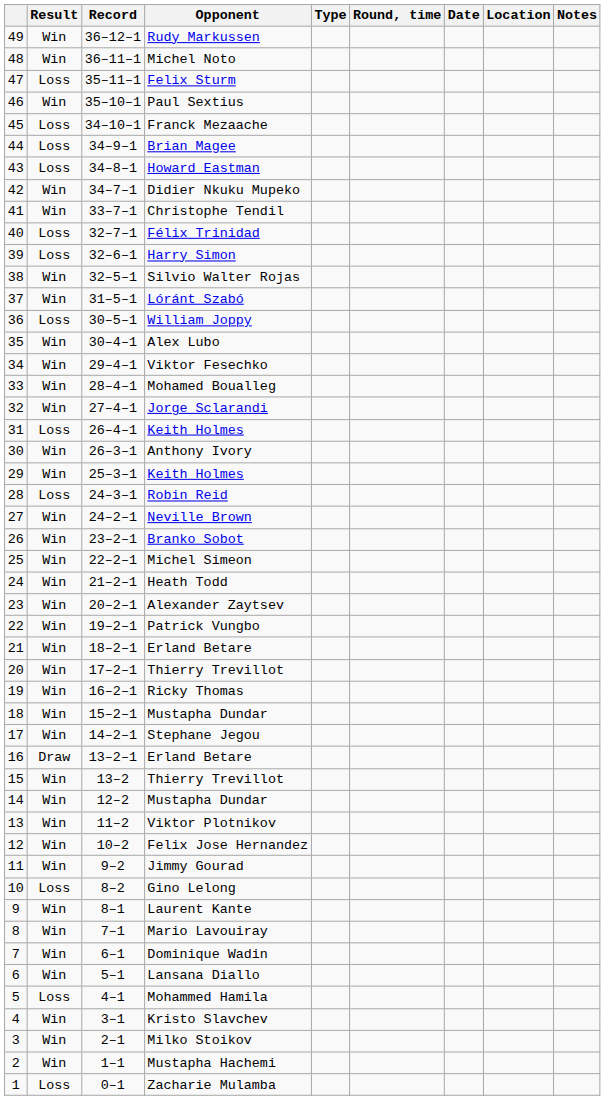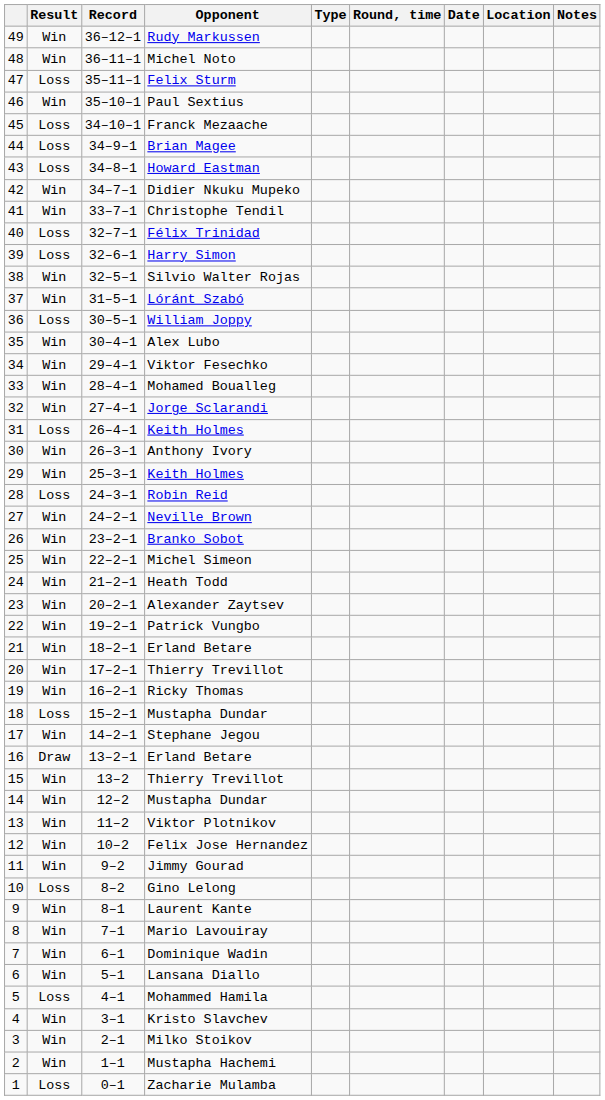18 / Mustapha Dundar | Result: Win -> Loss
